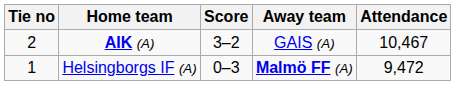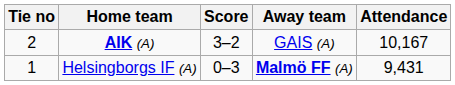AIK (A) | Attendance: 10,467 -> 10,167
Helsingborgs IF (A) | Attendance: 9,472 -> 9,431
